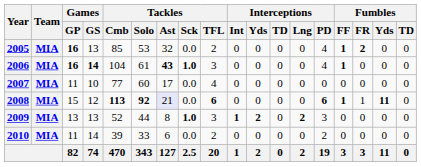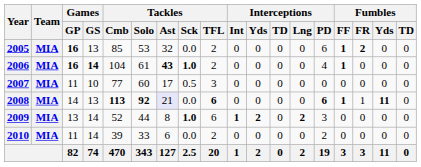2005 | Interceptions / PD: 4 -> 6
2006 | Tackles / TFL: 3 -> 2
2007 | Tackles / Sck: 0.0 -> 0.5
2007 | Tackles / TFL: 4 -> 3
2008 | Games / GP: 15 -> 14
2008 | Games / GS: 12 -> 13
2009 | Games / GS: 13 -> 14
2009 | Tackles / TFL: 3 -> 6
